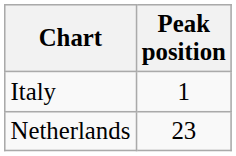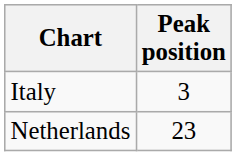Italy | Peak position: 1 -> 3
